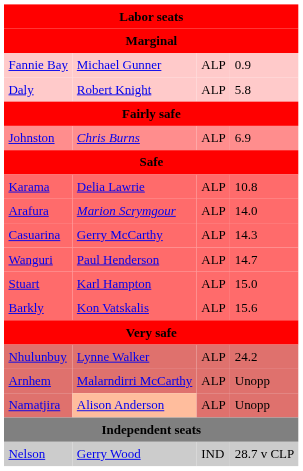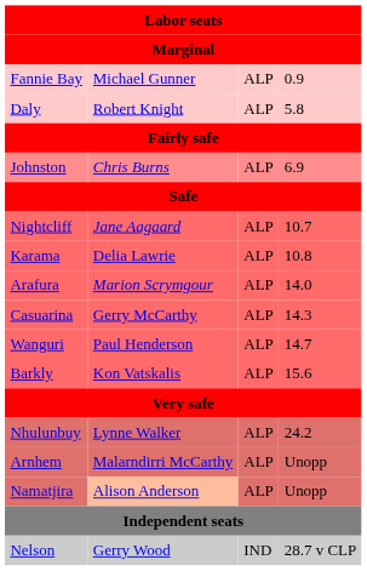+ row: Nightcliff | Jane Aagaard | ALP | 10.7
- row: Stuart | Karl Hampton | ALP | 15.0
